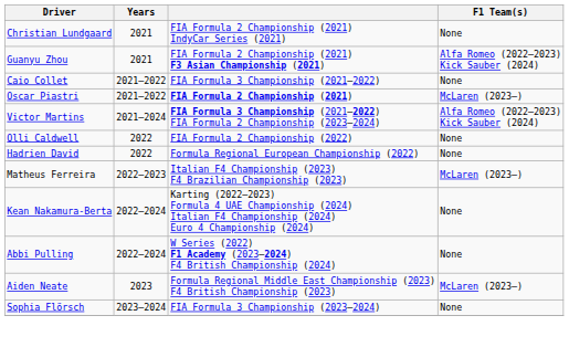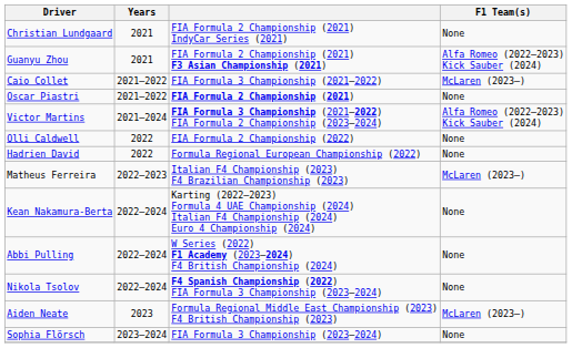Caio Collet | F1 Team(s): None -> McLaren (2023–)
Oscar Piastri | F1 Team(s): McLaren (2023–) -> None
+ row: Nikola Tsolov | 2022–2024 | F4 Spanish Championship (2022) FIA Formula 3 Championship (2023–2024) | None
